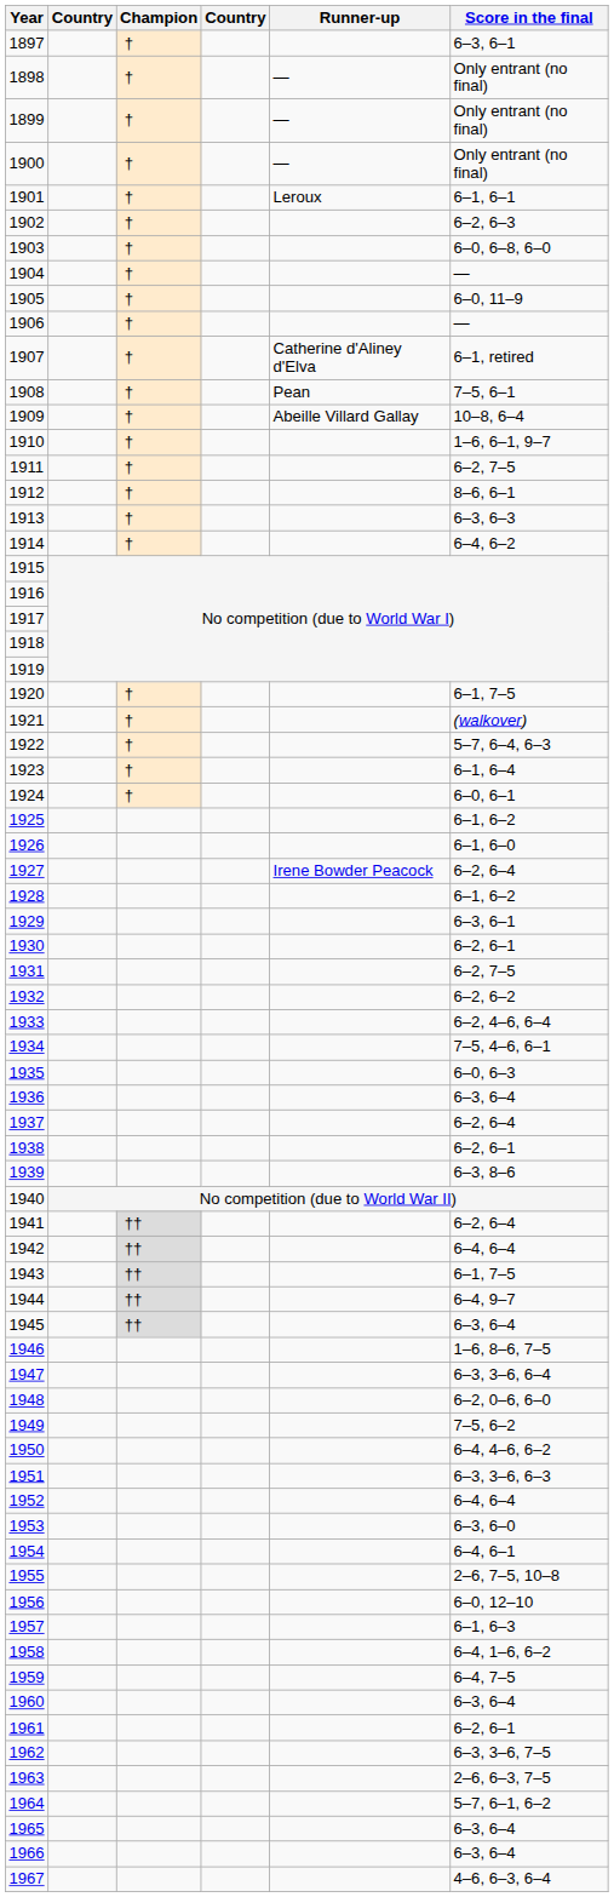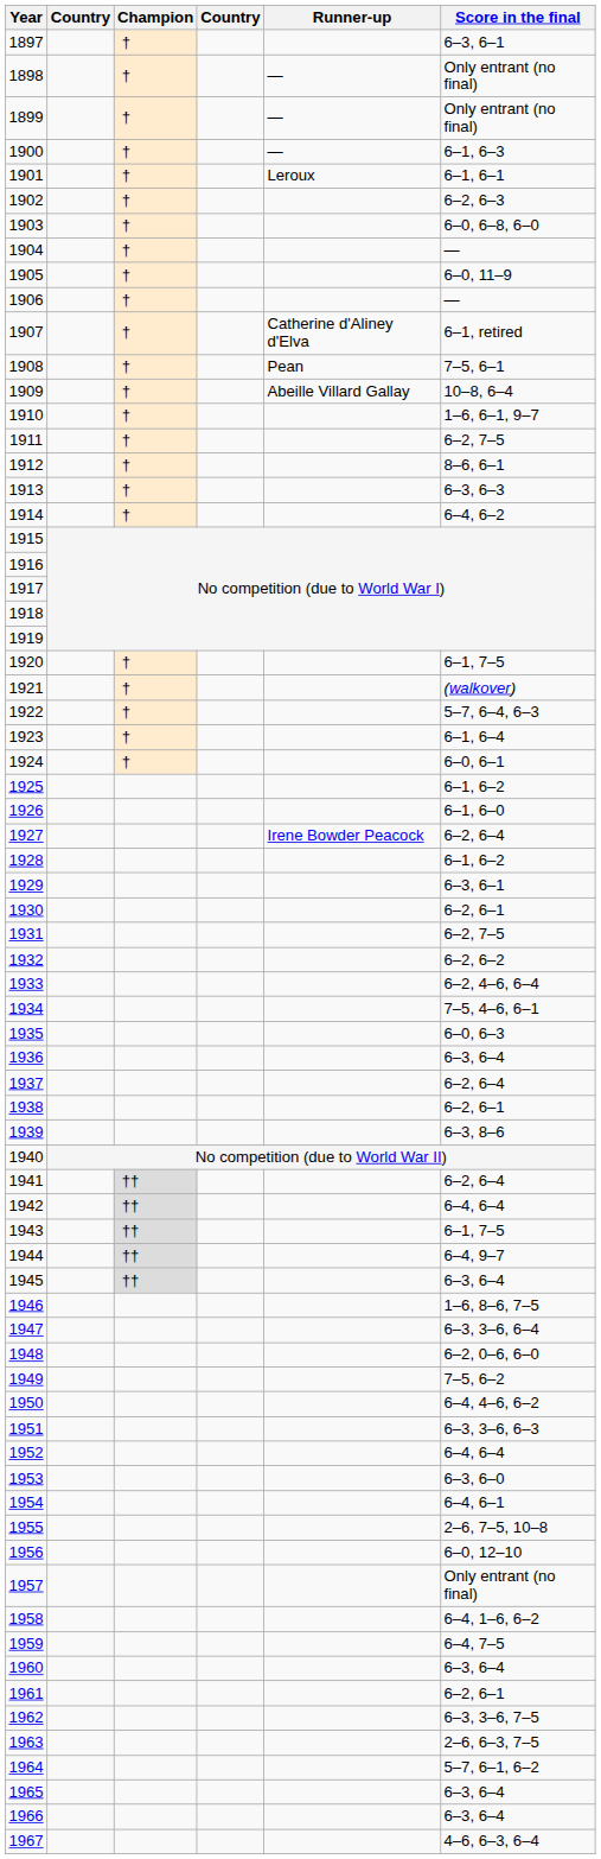1900 | Score in the final: Only entrant (no final) -> 6–1, 6–3
1957 | Score in the final: 6–1, 6–3 -> Only entrant (no final)
